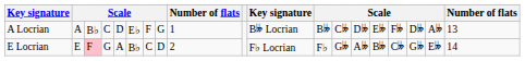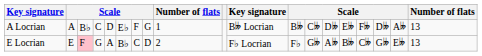E Locrian | column 19: 14 -> 13
